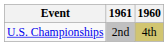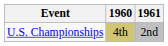columns swapped: 1960 <-> 1961
